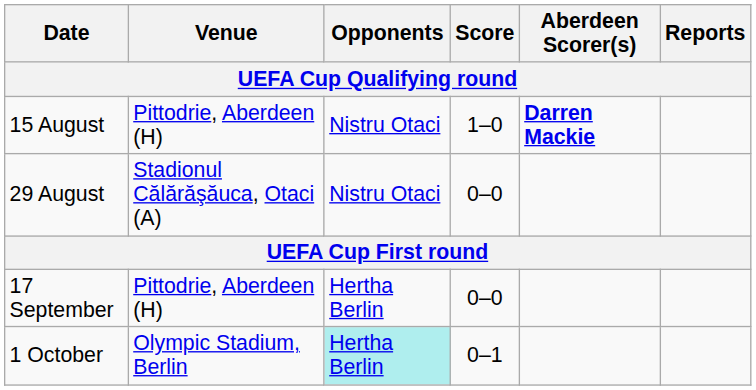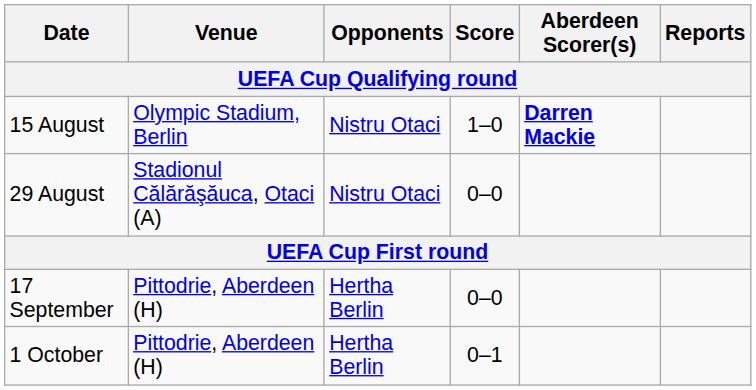15 August | Venue: Pittodrie, Aberdeen (H) -> Olympic Stadium, Berlin
1 October | Venue: Olympic Stadium, Berlin -> Pittodrie, Aberdeen (H)
1 October | Opponents: paleturquoise background -> no background
